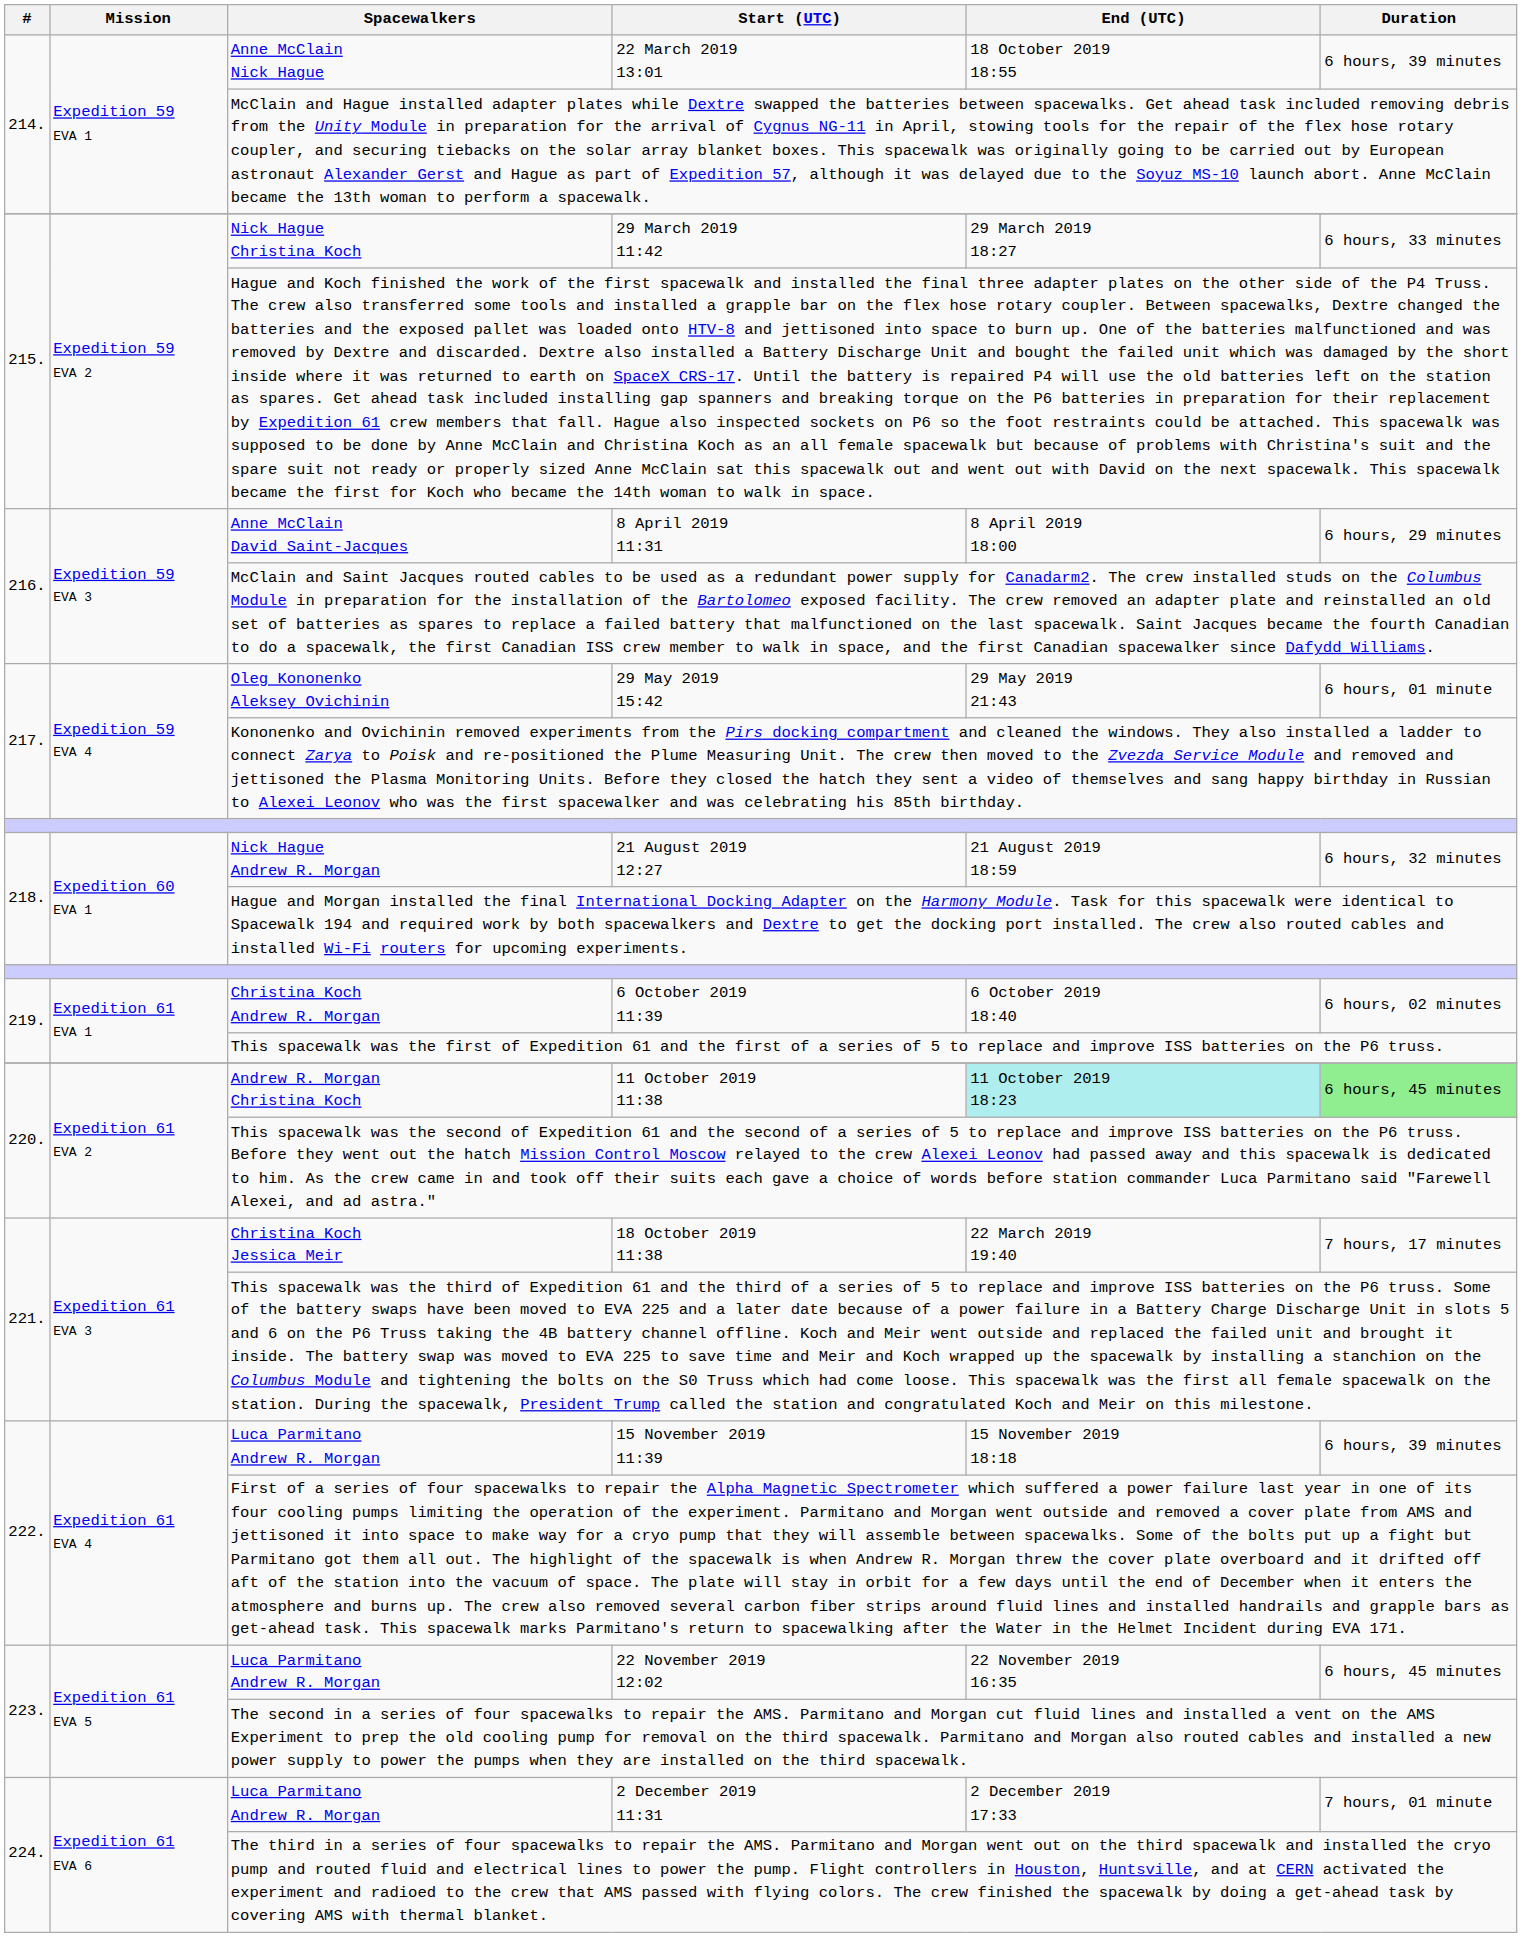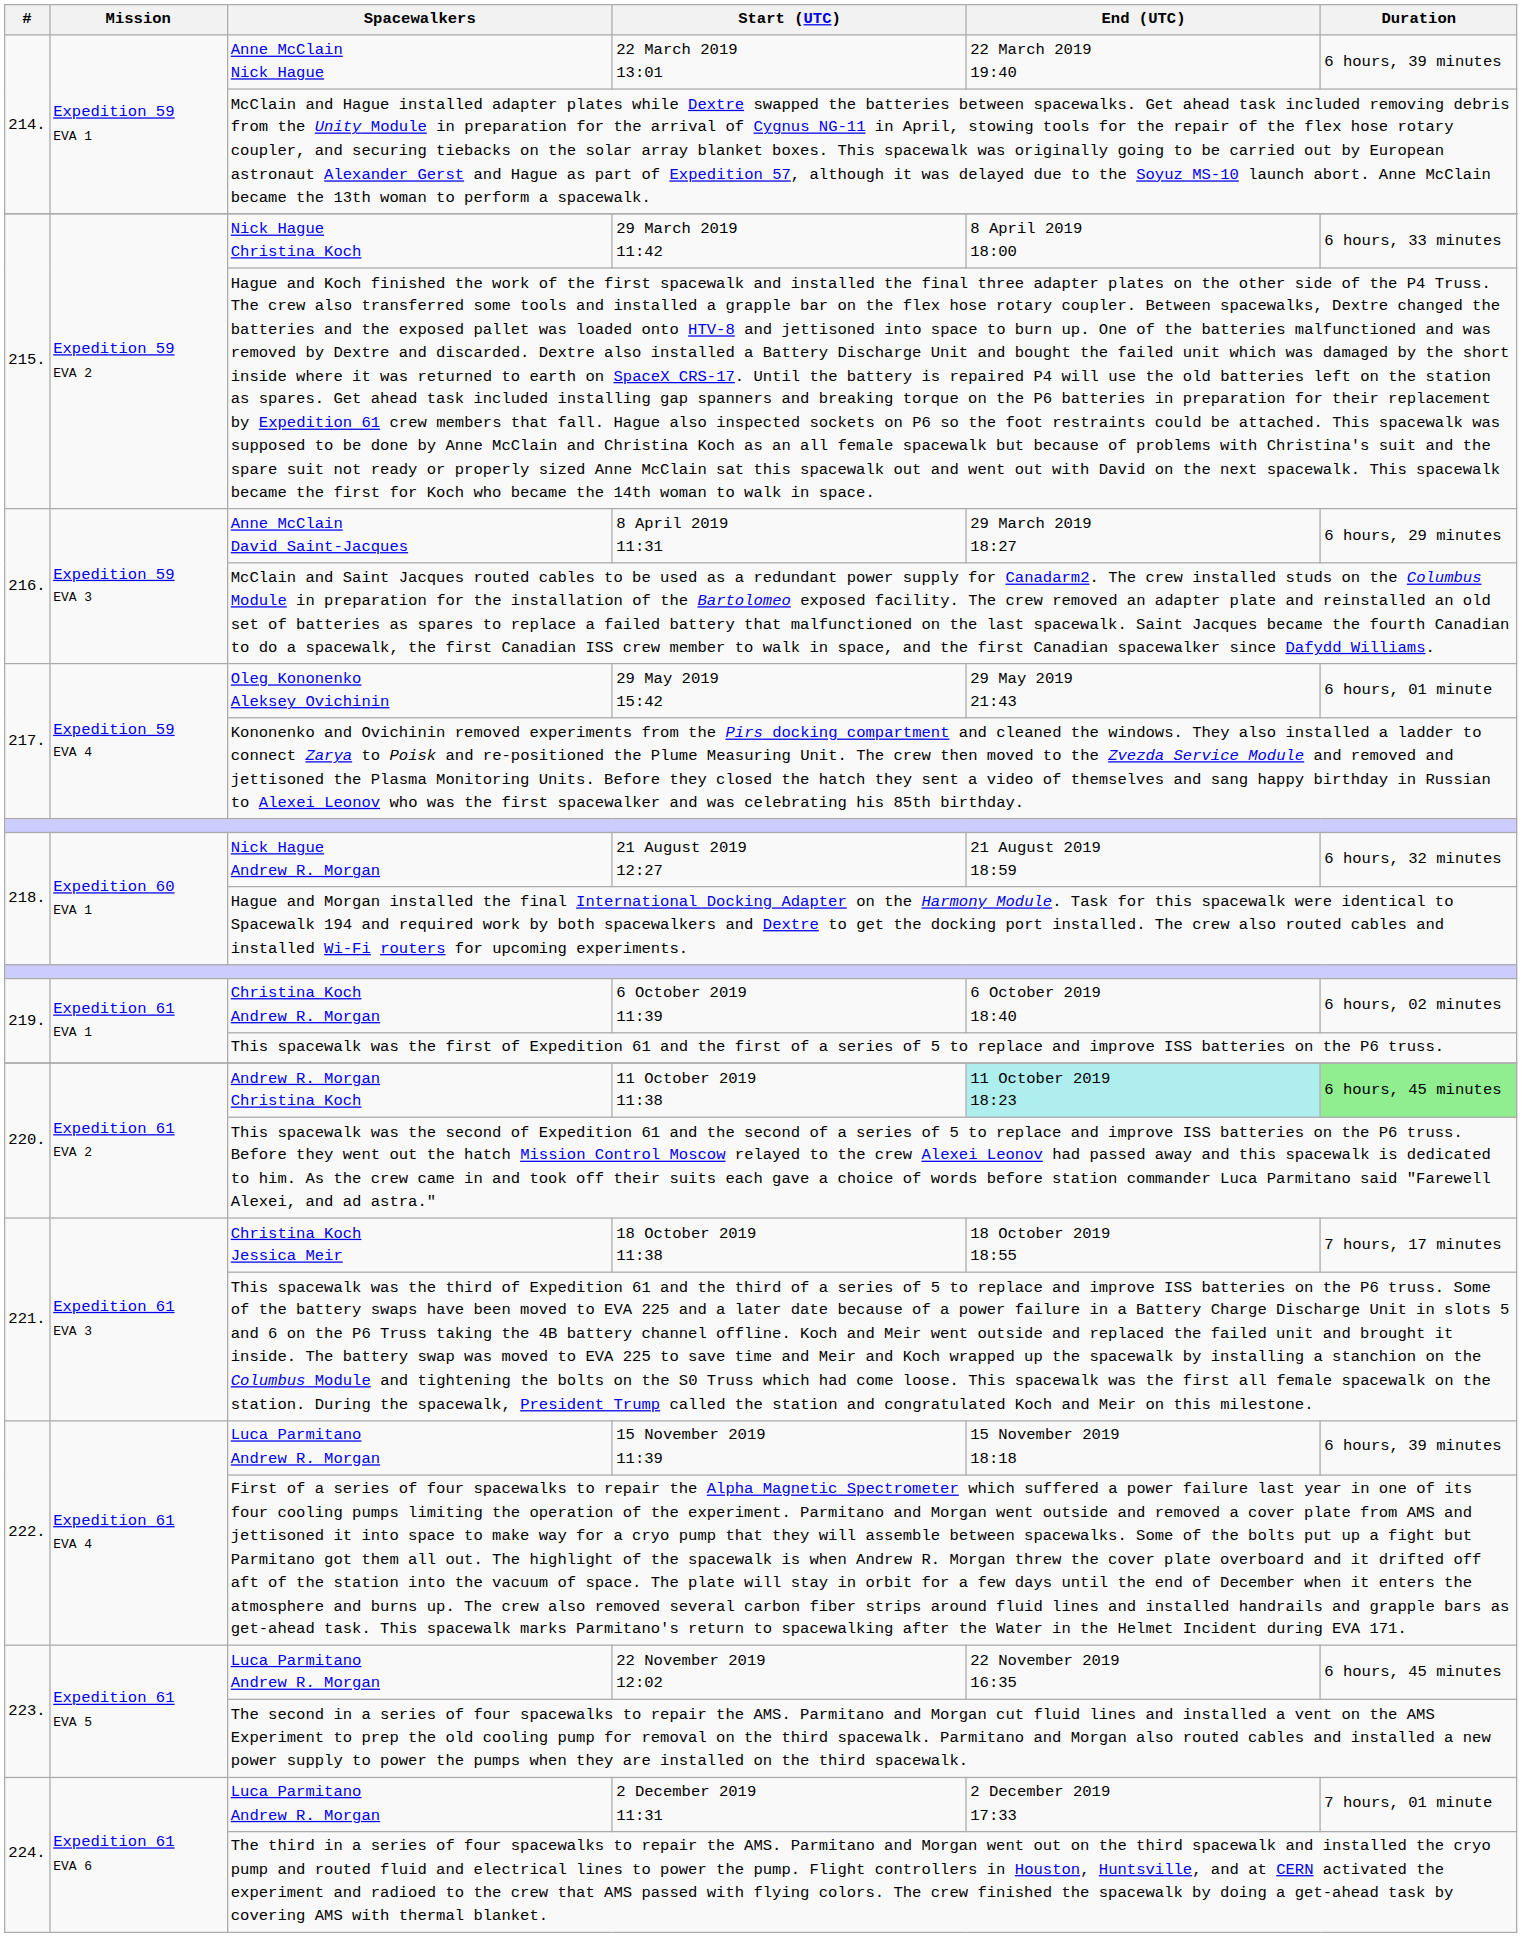22 March 2019 13:01 | End (UTC): 18 October 2019 18:55 -> 22 March 2019 19:40
29 March 2019 11:42 | End (UTC): 29 March 2019 18:27 -> 8 April 2019 18:00
8 April 2019 11:31 | End (UTC): 8 April 2019 18:00 -> 29 March 2019 18:27
18 October 2019 11:38 | End (UTC): 22 March 2019 19:40 -> 18 October 2019 18:55
